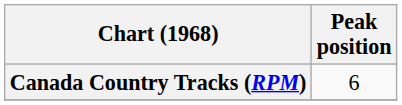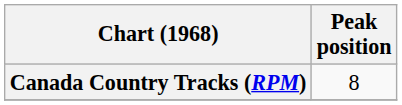Canada Country Tracks (RPM) | Peak position: 6 -> 8
